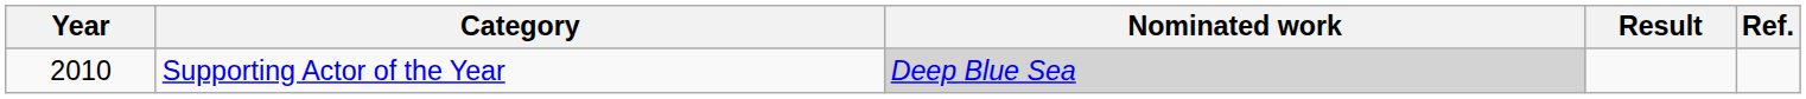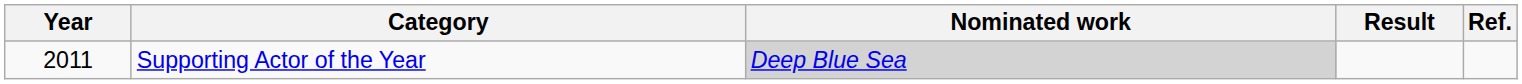Supporting Actor of the Year | Year: 2010 -> 2011
